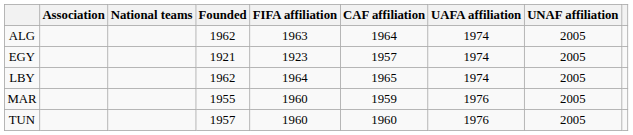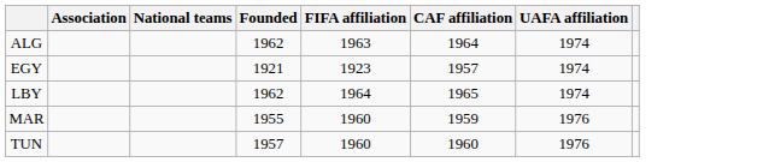- column: UNAF affiliation | 2005 | 2005 | 2005 | 2005 | 2005
